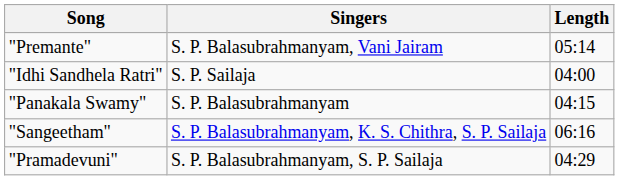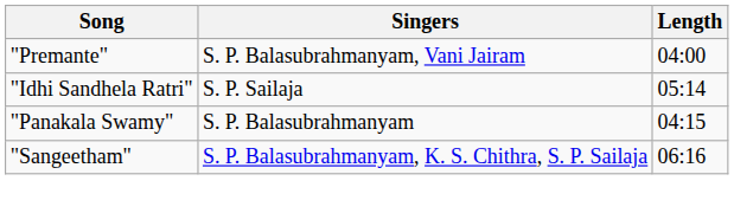"Premante" | Length: 05:14 -> 04:00
"Idhi Sandhela Ratri" | Length: 04:00 -> 05:14
- row: "Pramadevuni" | S. P. Balasubrahmanyam, S. P. Sailaja | 04:29
